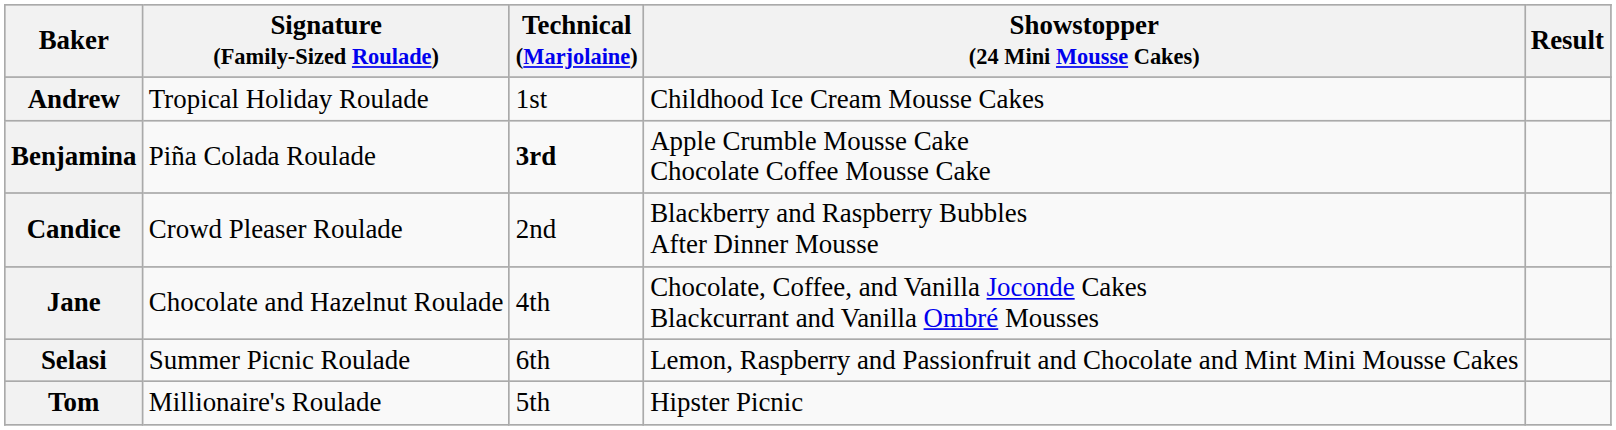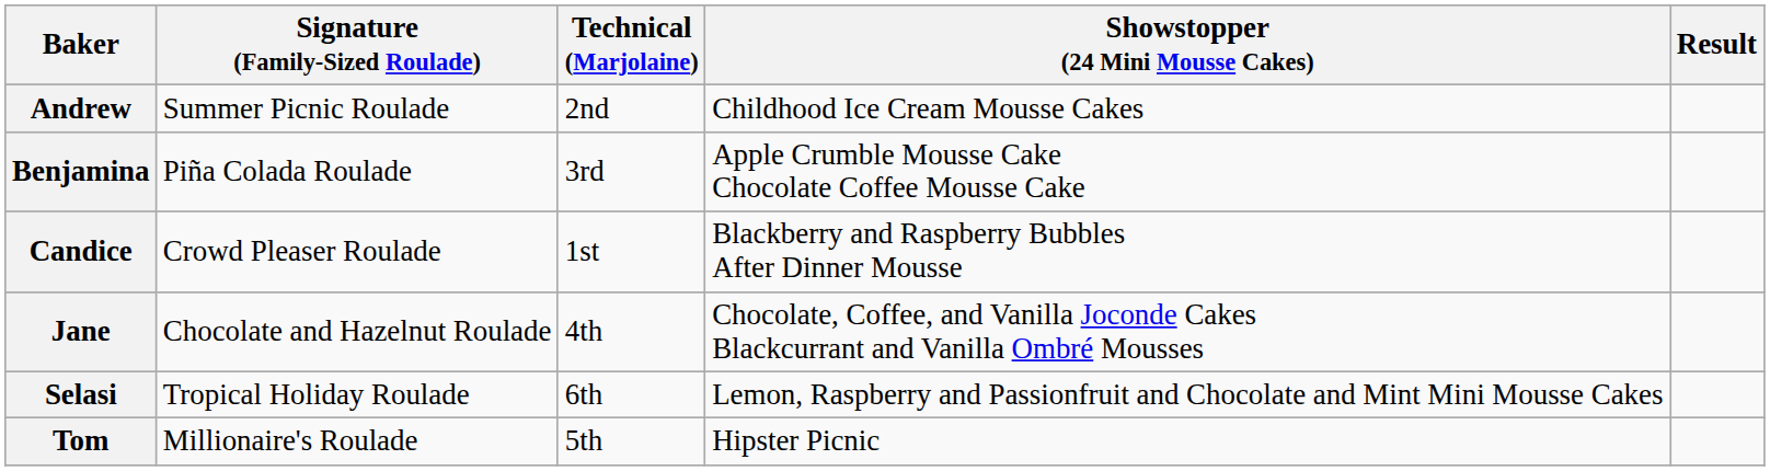Andrew | Signature (Family-Sized Roulade): Tropical Holiday Roulade -> Summer Picnic Roulade
Andrew | Technical (Marjolaine): 1st -> 2nd
Benjamina | Technical (Marjolaine): bold -> normal
Candice | Technical (Marjolaine): 2nd -> 1st
Selasi | Signature (Family-Sized Roulade): Summer Picnic Roulade -> Tropical Holiday Roulade
